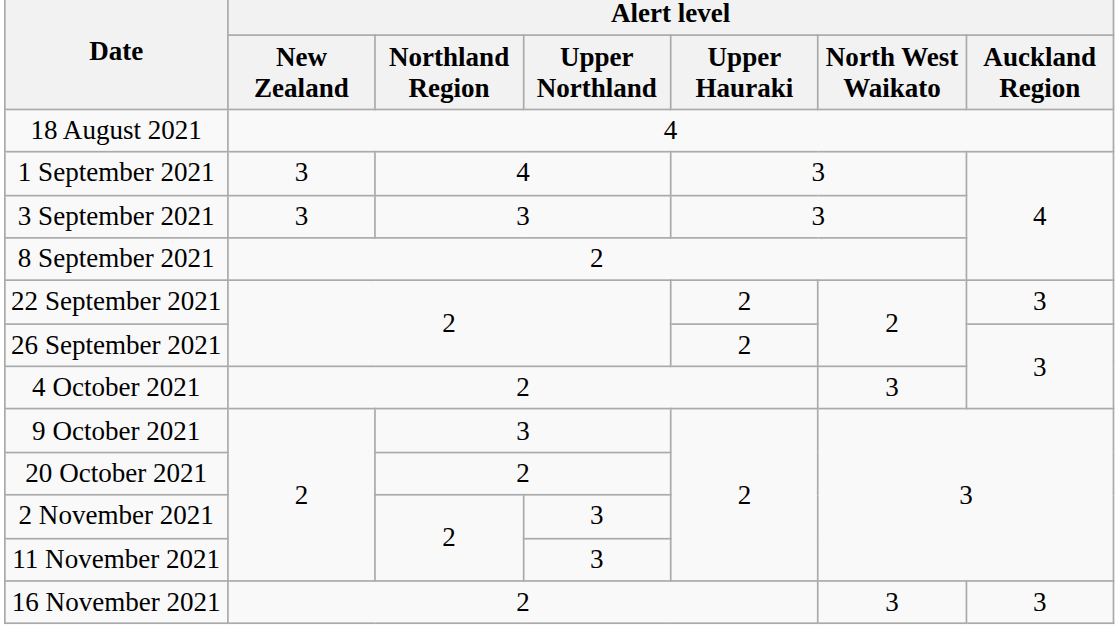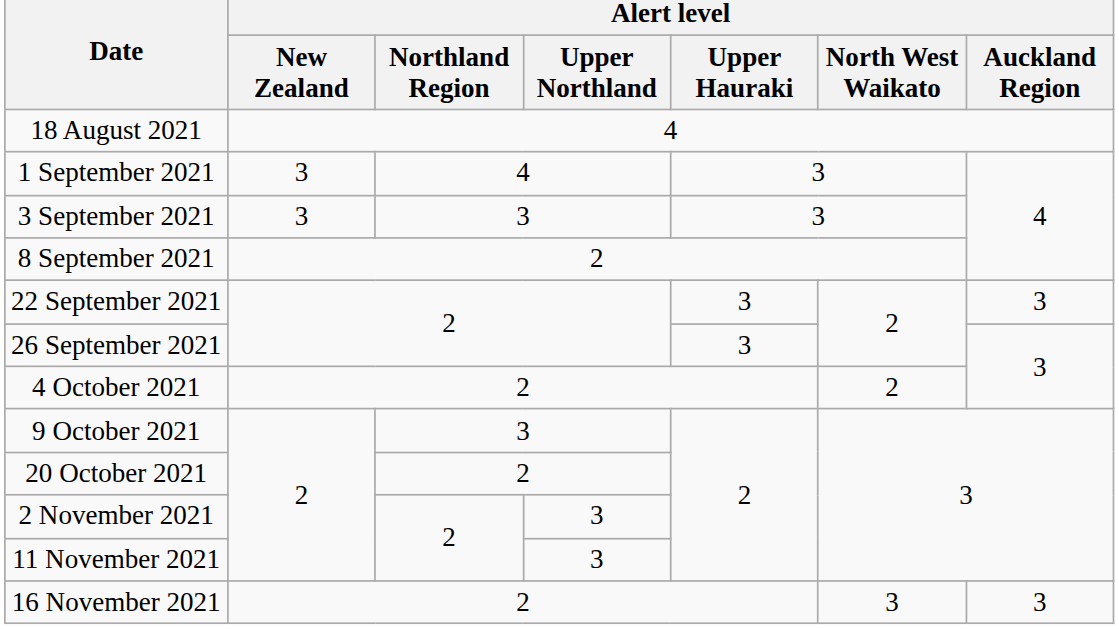22 September 2021 | Alert level / Upper Hauraki: 2 -> 3
26 September 2021 | Alert level / Upper Hauraki: 2 -> 3
4 October 2021 | Alert level / North West Waikato: 3 -> 2
